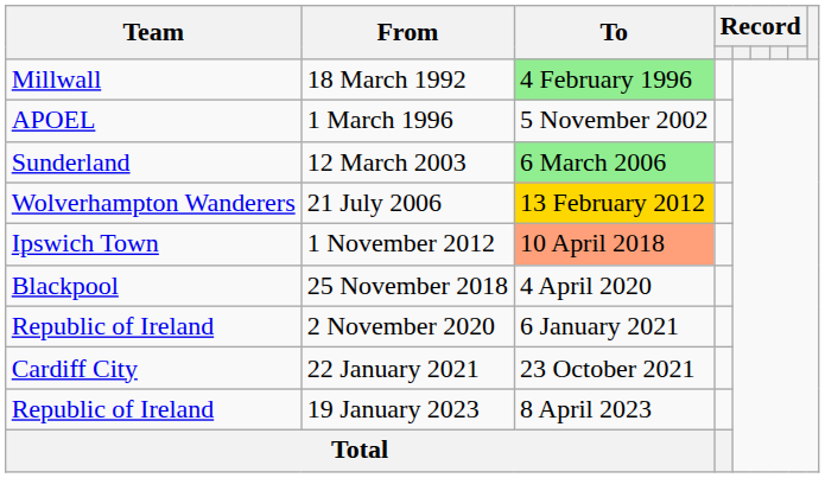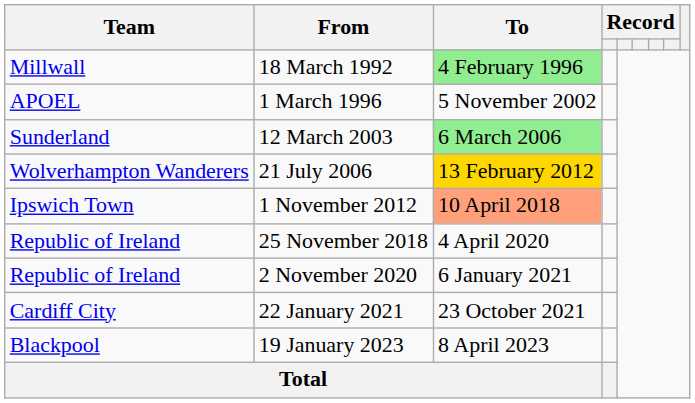25 November 2018 | Team: Blackpool -> Republic of Ireland
19 January 2023 | Team: Republic of Ireland -> Blackpool
